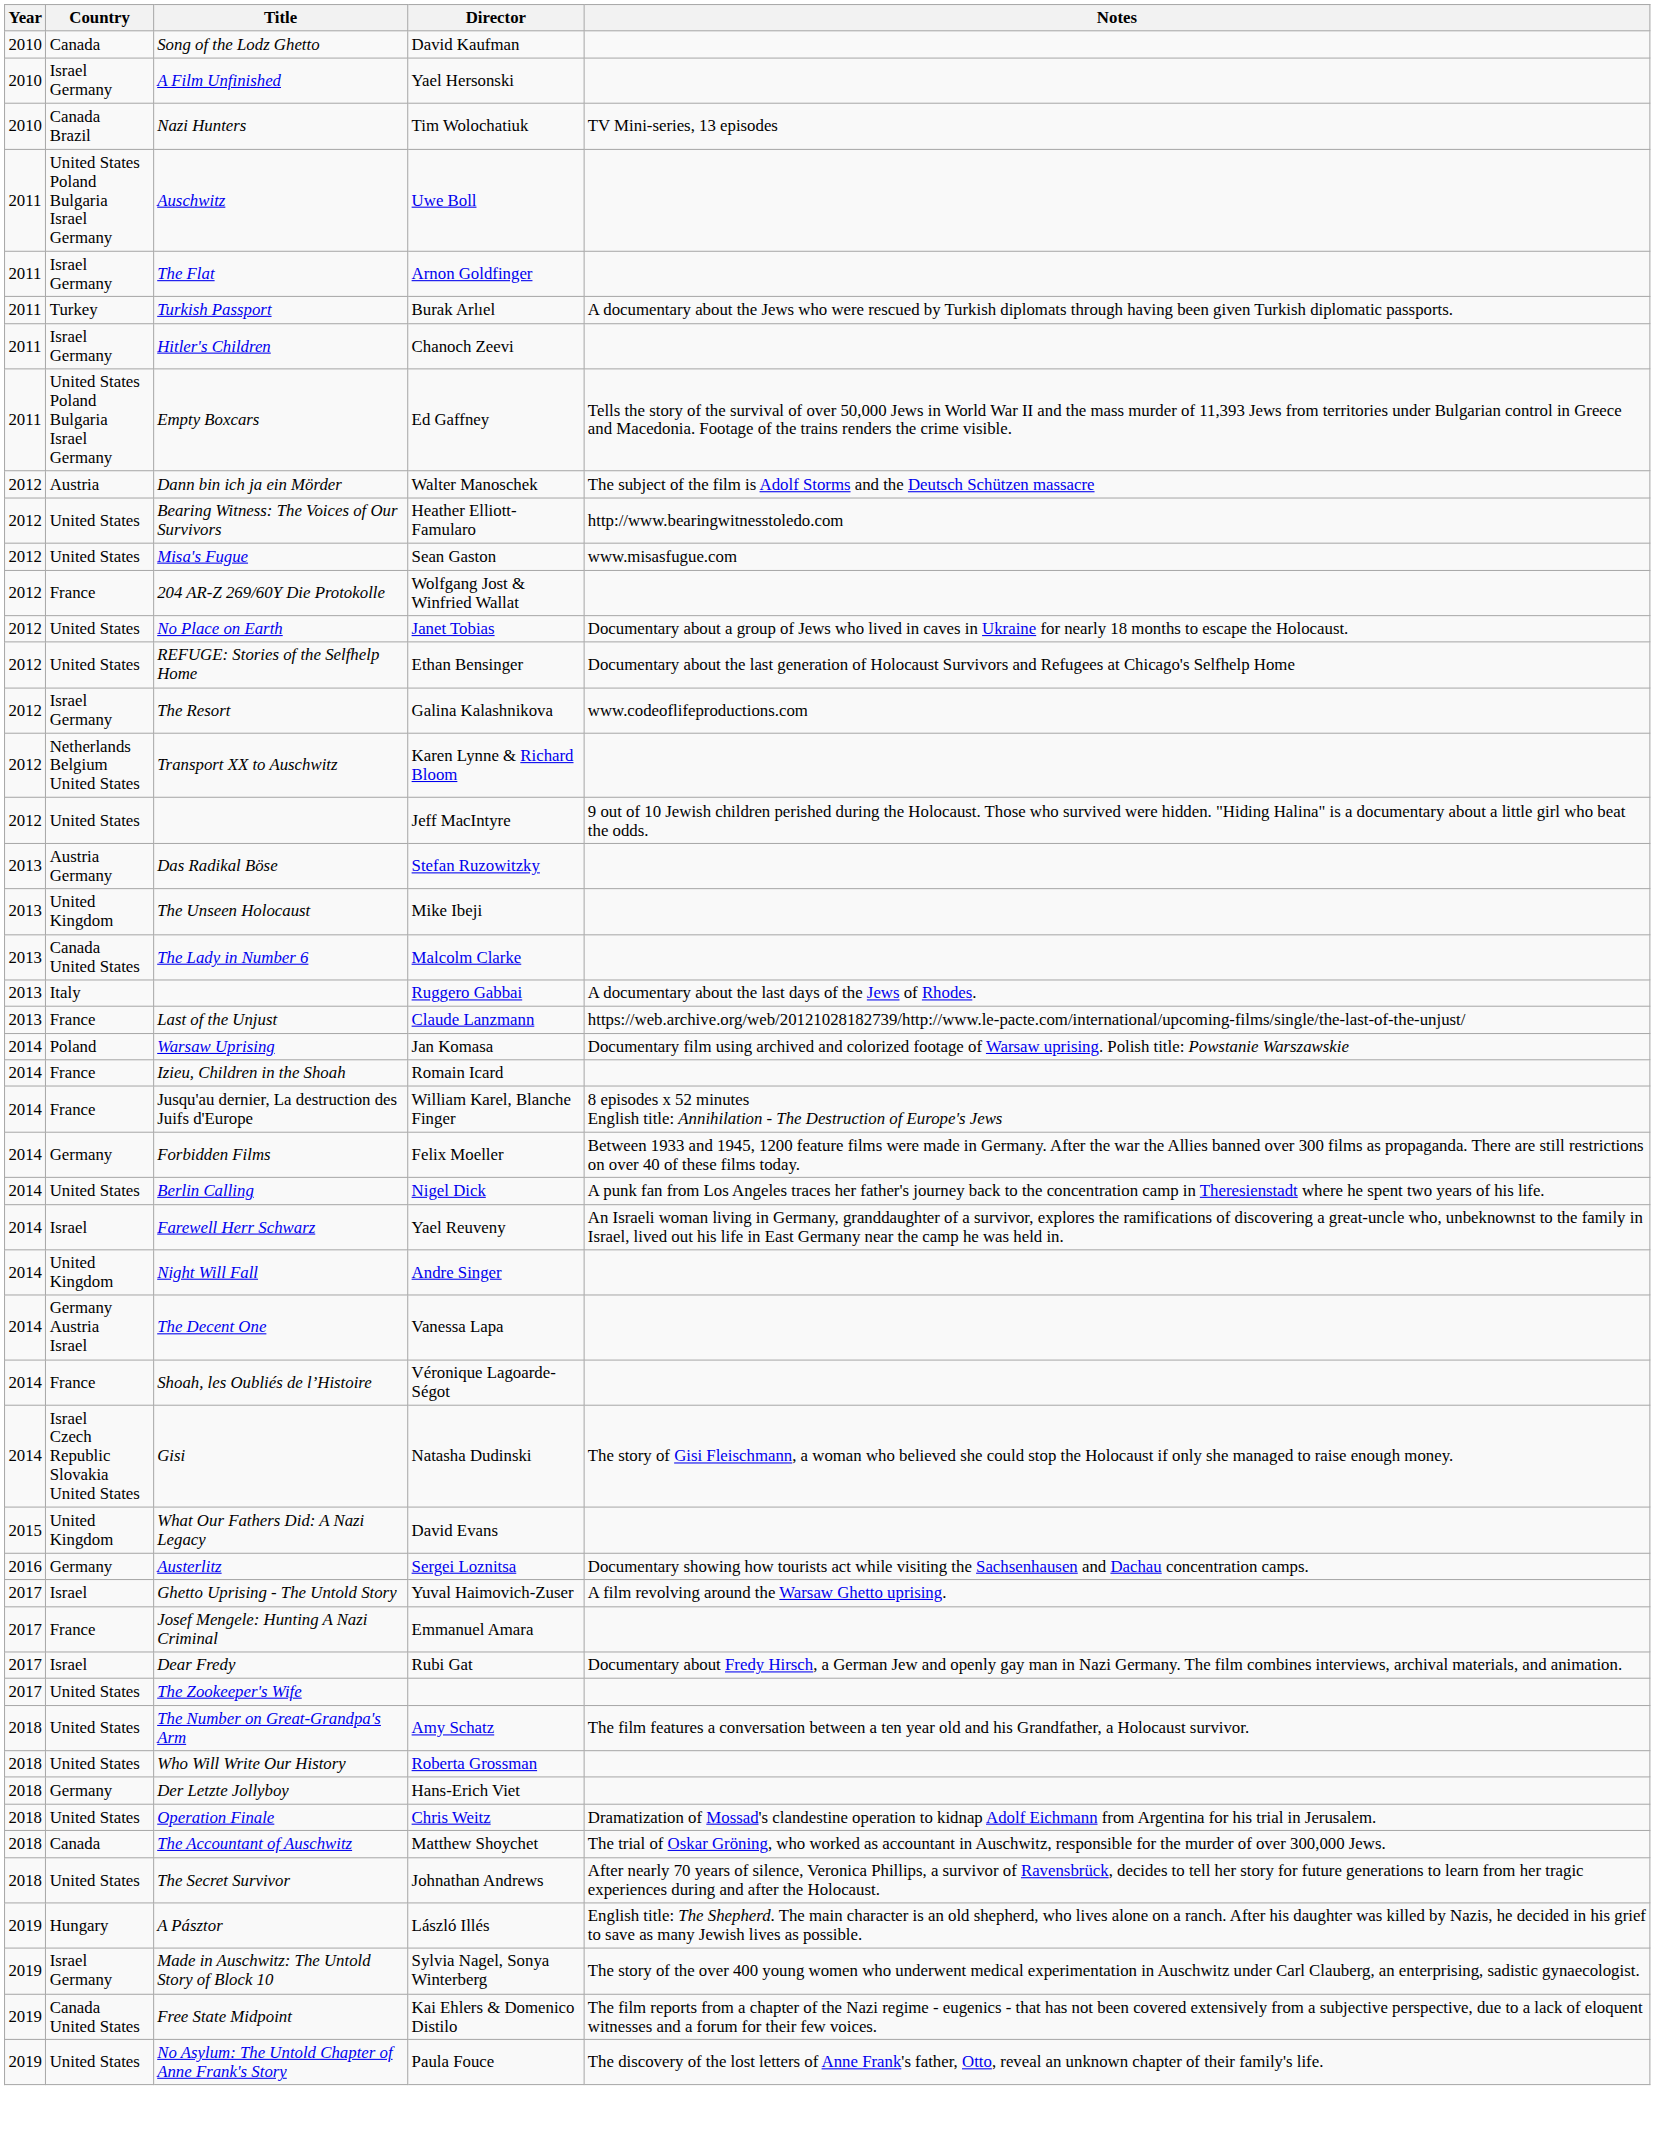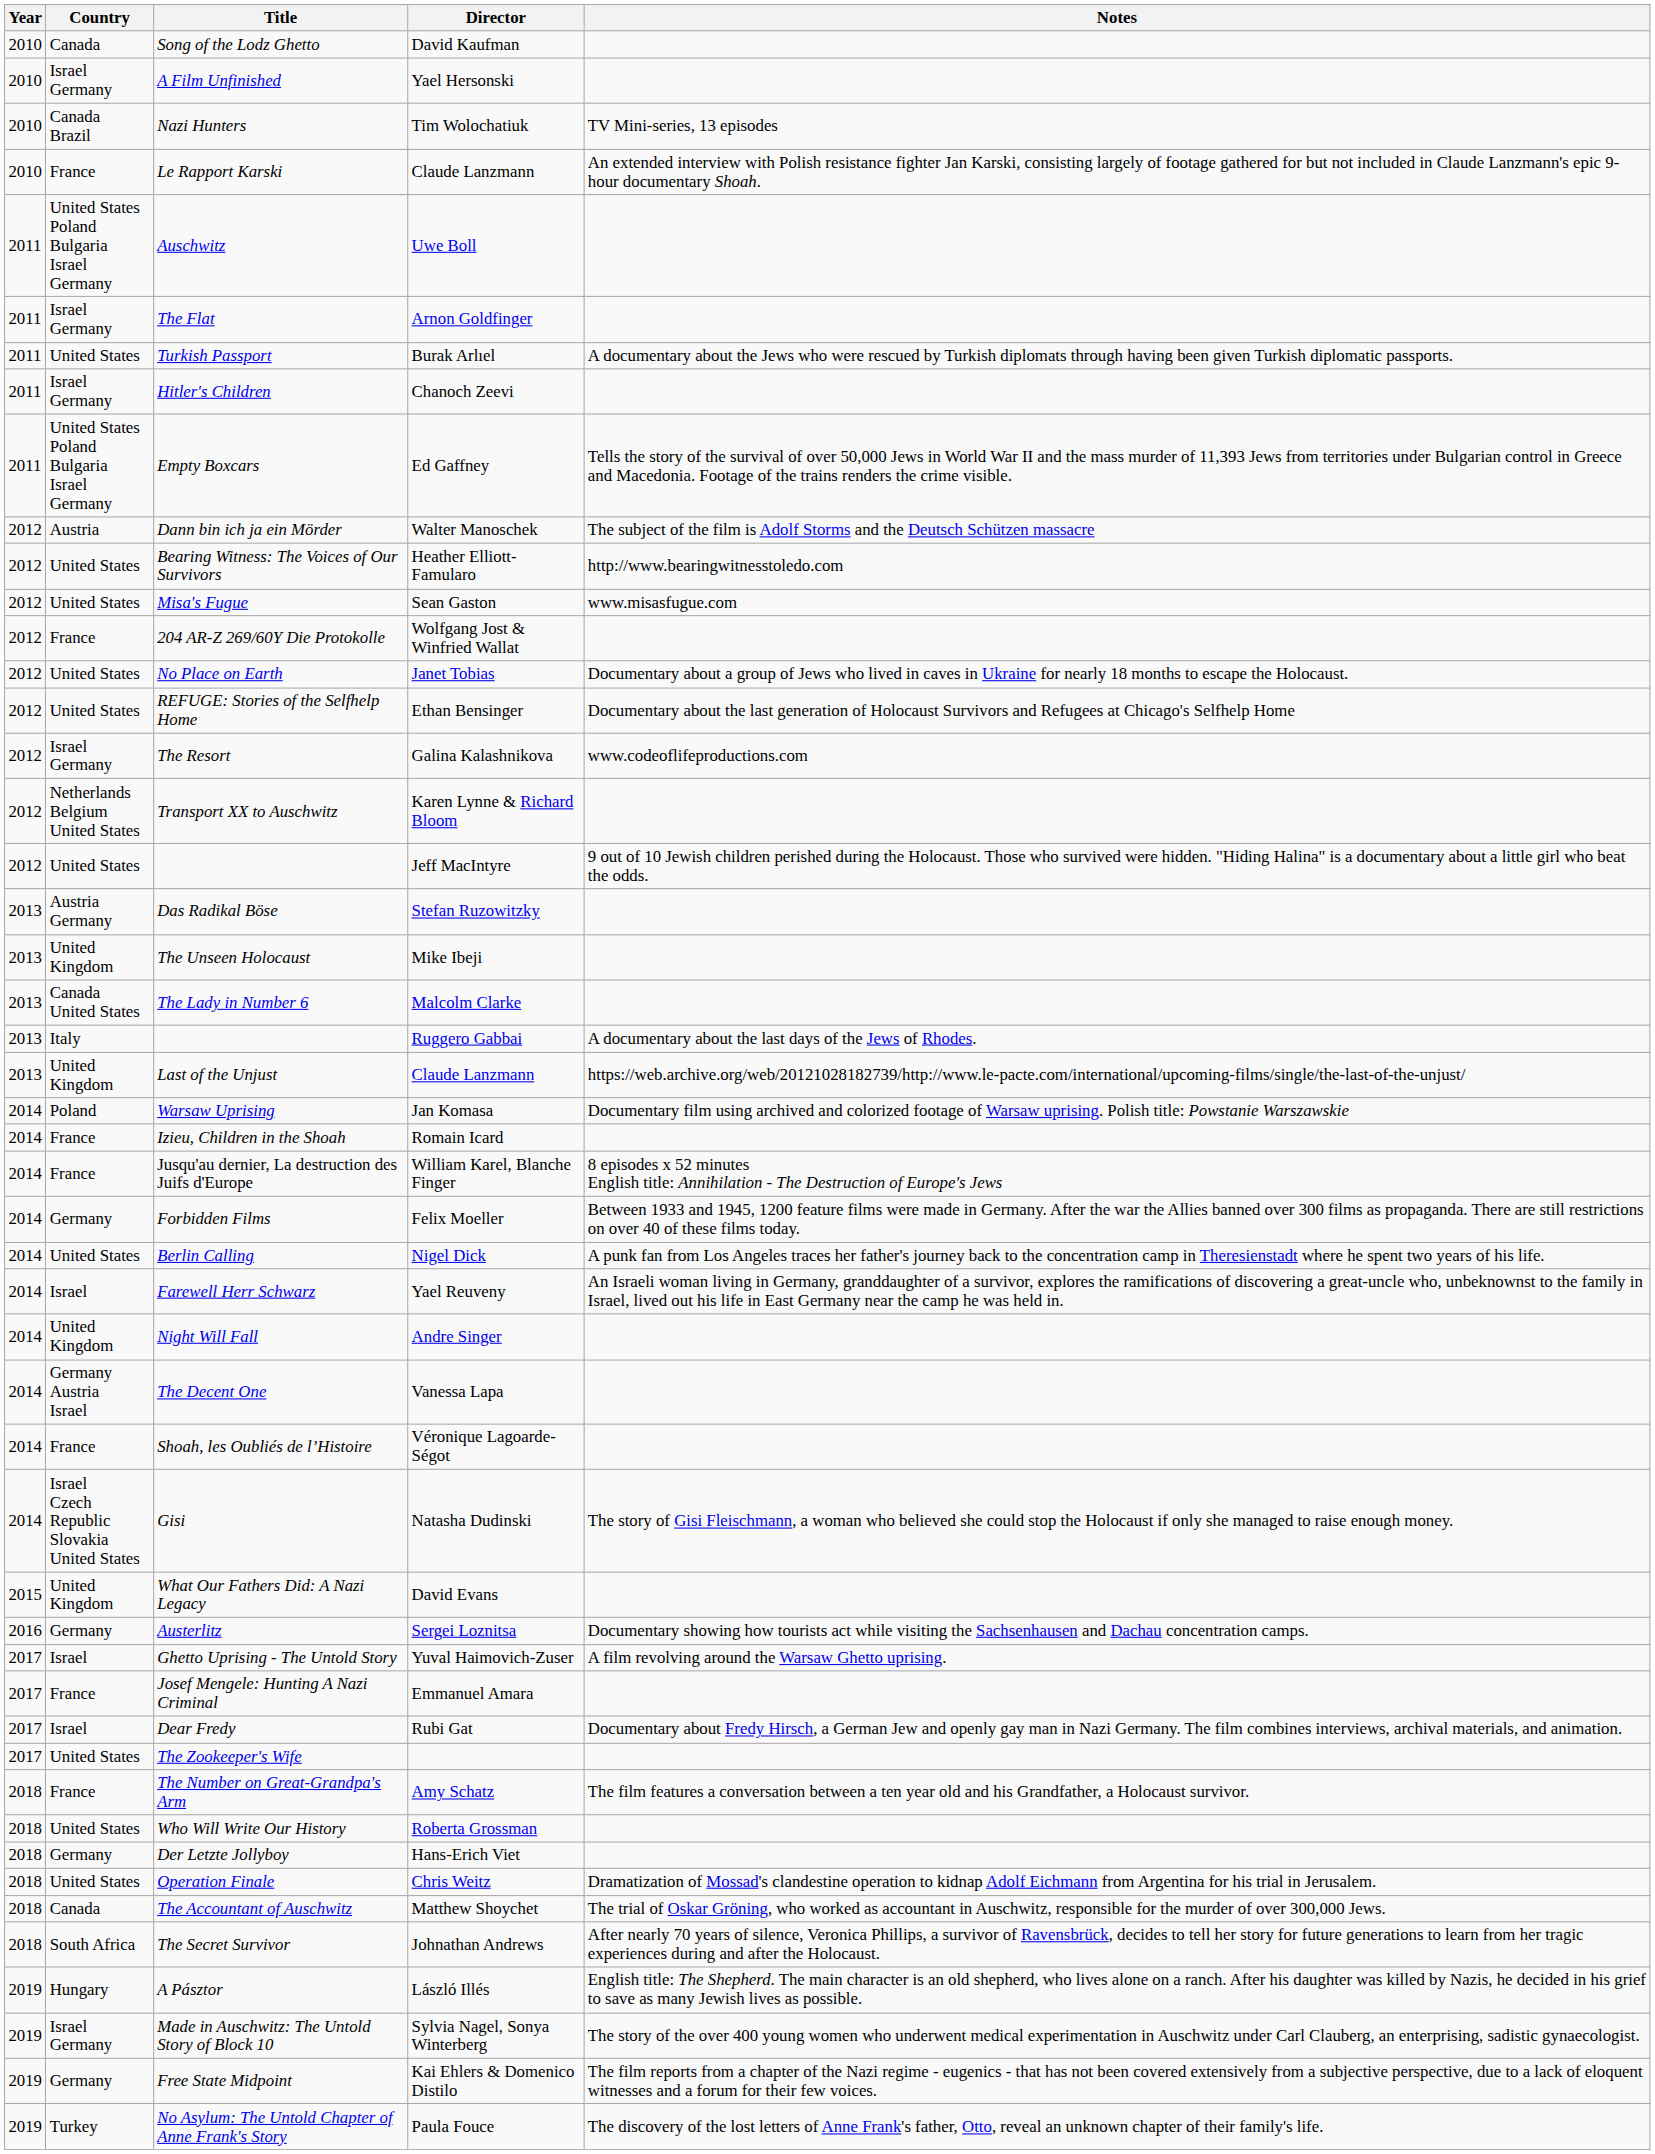+ row: 2010 | France | Le Rapport Karski | Claude Lanzmann | An extended interview with Polish resistance fighter Jan Karski, consisting largely of footage gathered for but not included in Claude Lanzmann's epic 9-hour documentary Shoah.
Turkish Passport | Country: Turkey -> United States
Last of the Unjust | Country: France -> United Kingdom
The Number on Great-Grandpa's Arm | Country: United States -> France
The Secret Survivor | Country: United States -> South Africa
Free State Midpoint | Country: Canada United States -> Germany
No Asylum: The Untold Chapter of Anne Frank's Story | Country: United States -> Turkey
